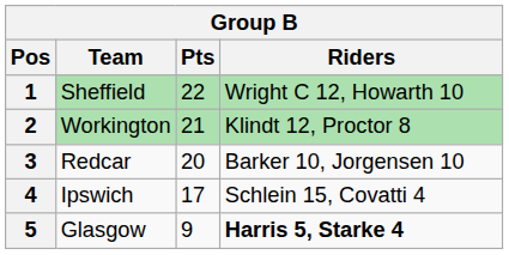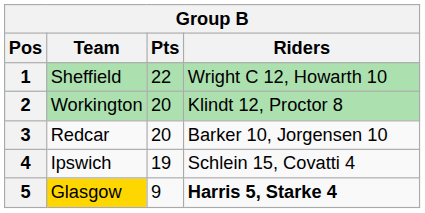2 | Pts: 21 -> 20
4 | Pts: 17 -> 19
5 | Team: no background -> gold background
